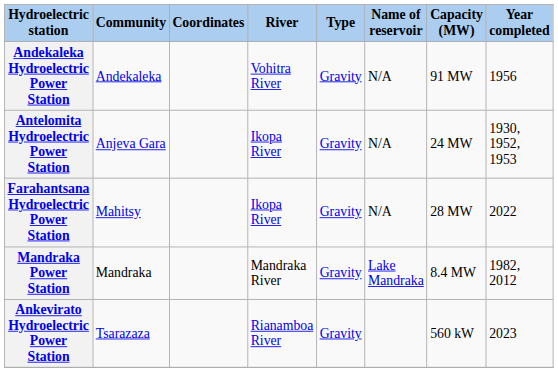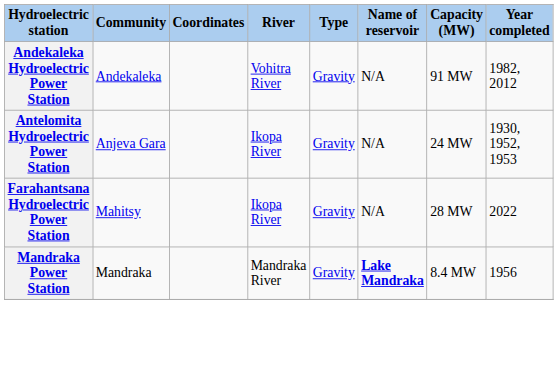Andekaleka Hydroelectric Power Station | Year completed: 1956 -> 1982, 2012
Mandraka Power Station | Name of reservoir: normal -> bold
Mandraka Power Station | Year completed: 1982, 2012 -> 1956
- row: Ankevirato Hydroelectric Power Station | Tsarazaza | Rianamboa River | Gravity | 560 kW | 2023
